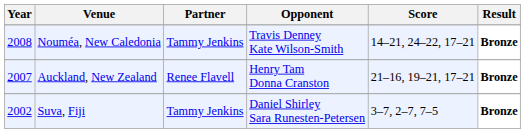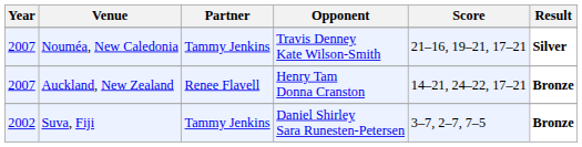Nouméa, New Caledonia | Year: 2008 -> 2007
Nouméa, New Caledonia | Score: 14–21, 24–22, 17–21 -> 21–16, 19–21, 17–21
Nouméa, New Caledonia | Result: Bronze -> Silver
Auckland, New Zealand | Score: 21–16, 19–21, 17–21 -> 14–21, 24–22, 17–21
